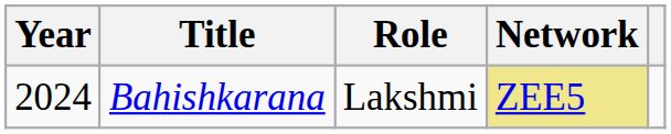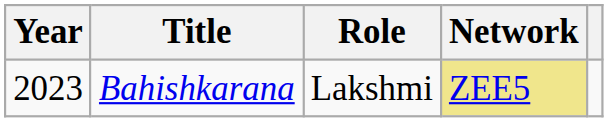Bahishkarana | Year: 2024 -> 2023
